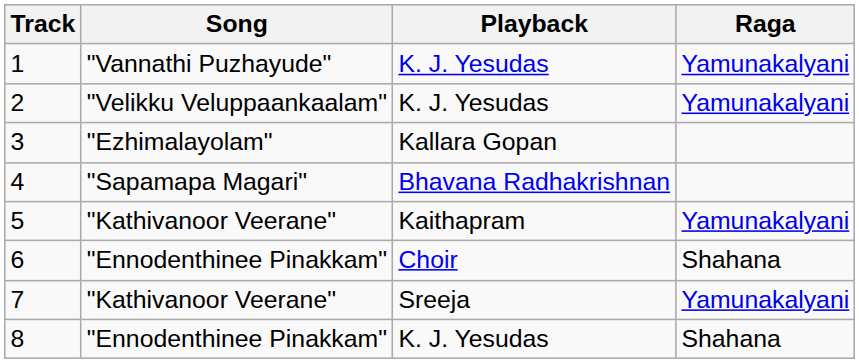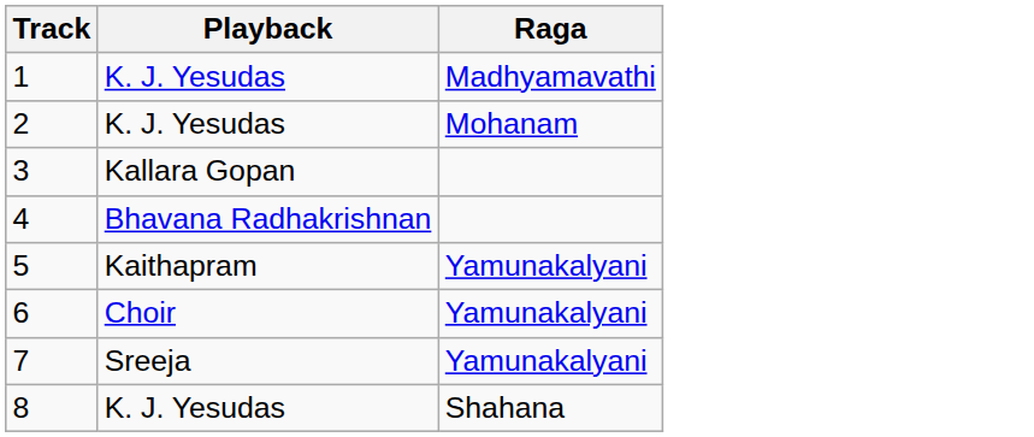- column: Song | "Vannathi Puzhayude" | "Velikku Veluppaankaalam" | "Ezhimalayolam" | "Sapamapa Magari" | "Kathivanoor Veerane" | "Ennodenthinee Pinakkam" | "Kathivanoor Veerane" | "Ennodenthinee Pinakkam"
1 | Raga: Yamunakalyani -> Madhyamavathi
2 | Raga: Yamunakalyani -> Mohanam
6 | Raga: Shahana -> Yamunakalyani
